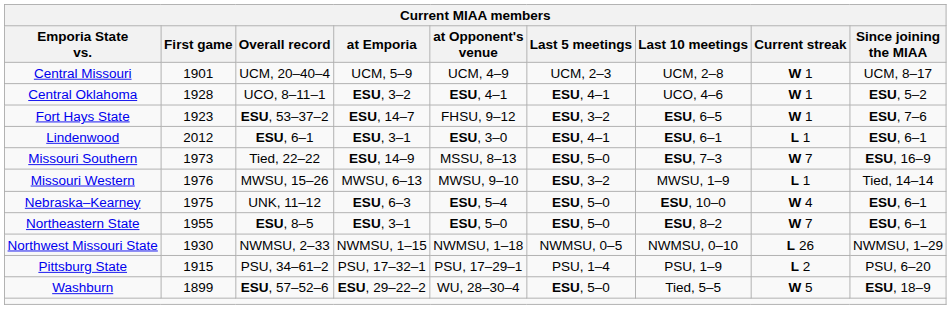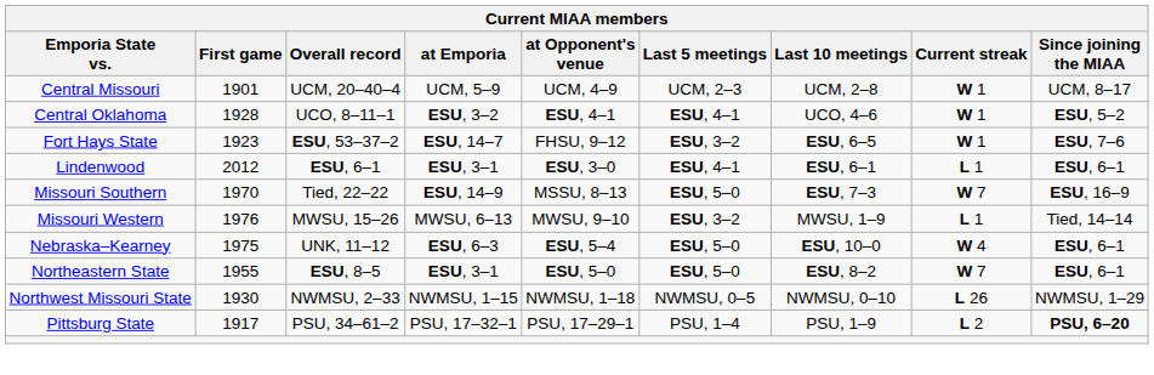Missouri Southern | First game: 1973 -> 1970
Pittsburg State | First game: 1915 -> 1917
Pittsburg State | Since joining the MIAA: normal -> bold
- row: Washburn | 1899 | ESU, 57–52–6 | ESU, 29–22–2 | WU, 28–30–4 | ESU, 5–0 | Tied, 5–5 | W 5 | ESU, 18–9
